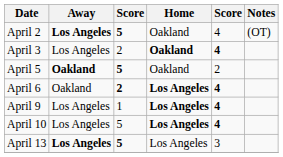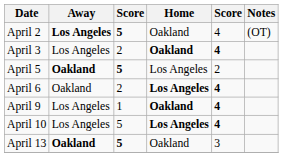April 5 | Home: Oakland -> Los Angeles
April 6 | column 3: bold -> normal
April 9 | Home: Los Angeles -> Oakland
April 13 | Away: Los Angeles -> Oakland
April 13 | Home: Los Angeles -> Oakland
